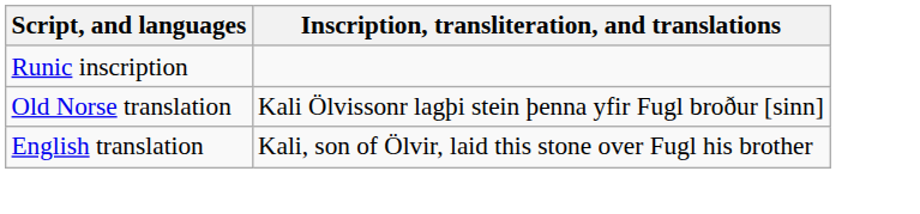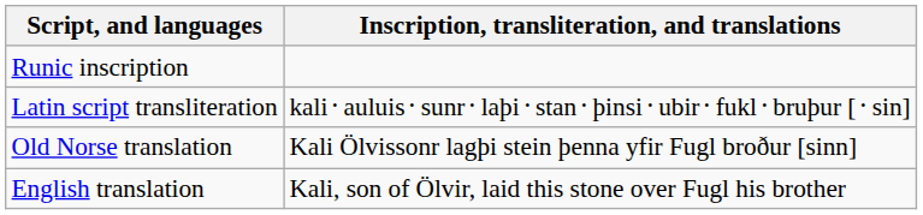+ row: Latin script transliteration | kali᛫auluis᛫sunr᛫laþi᛫stan᛫þinsi᛫ubir᛫fukl᛫bruþur [᛫sin]
